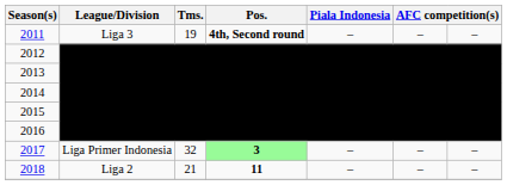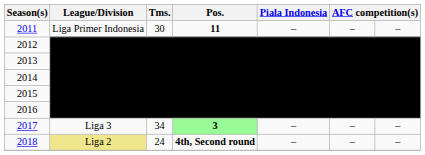2011 | League/Division: Liga 3 -> Liga Primer Indonesia
2011 | Tms.: 19 -> 30
2011 | Pos.: 4th, Second round -> 11
2017 | League/Division: Liga Primer Indonesia -> Liga 3
2017 | Tms.: 32 -> 34
2018 | League/Division: no background -> khaki background
2018 | Tms.: 21 -> 24
2018 | Pos.: 11 -> 4th, Second round
